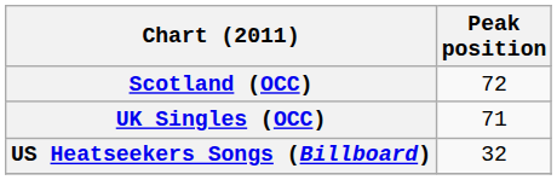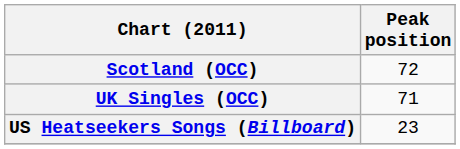US Heatseekers Songs (Billboard) | Peak position: 32 -> 23
